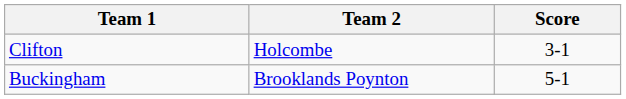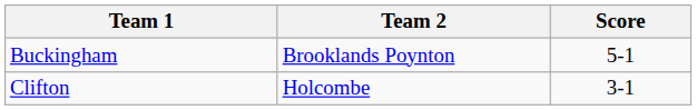rows swapped: Buckingham <-> Clifton
